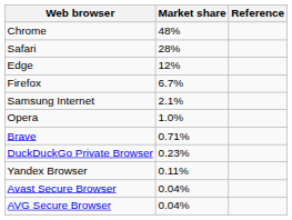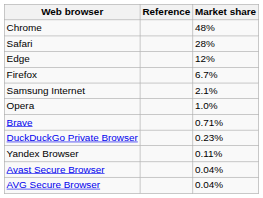columns swapped: Market share <-> Reference
